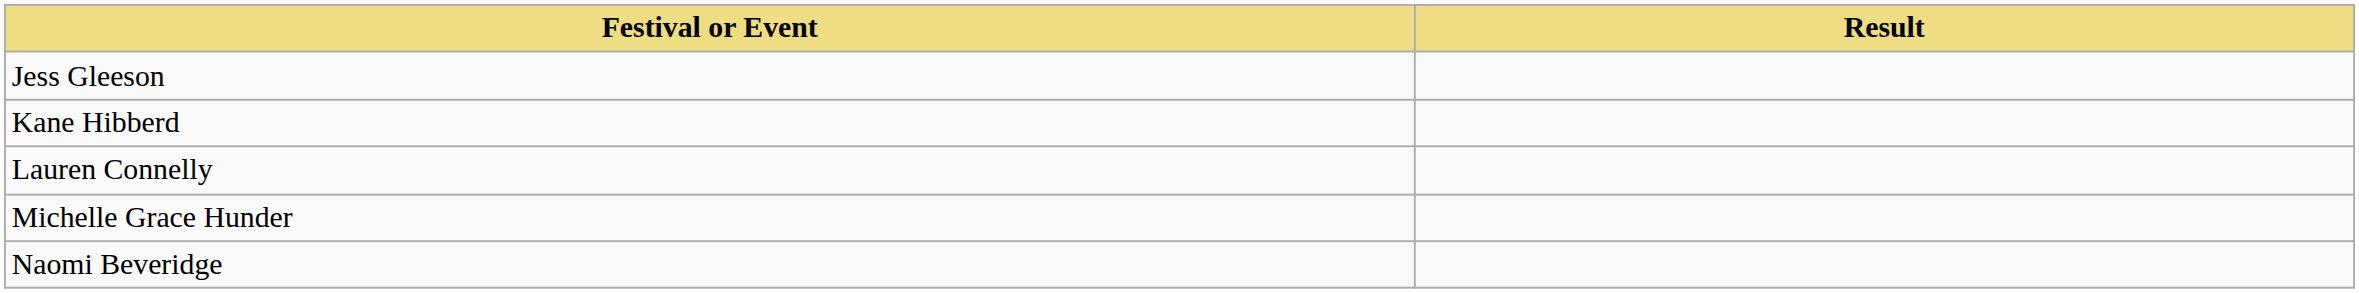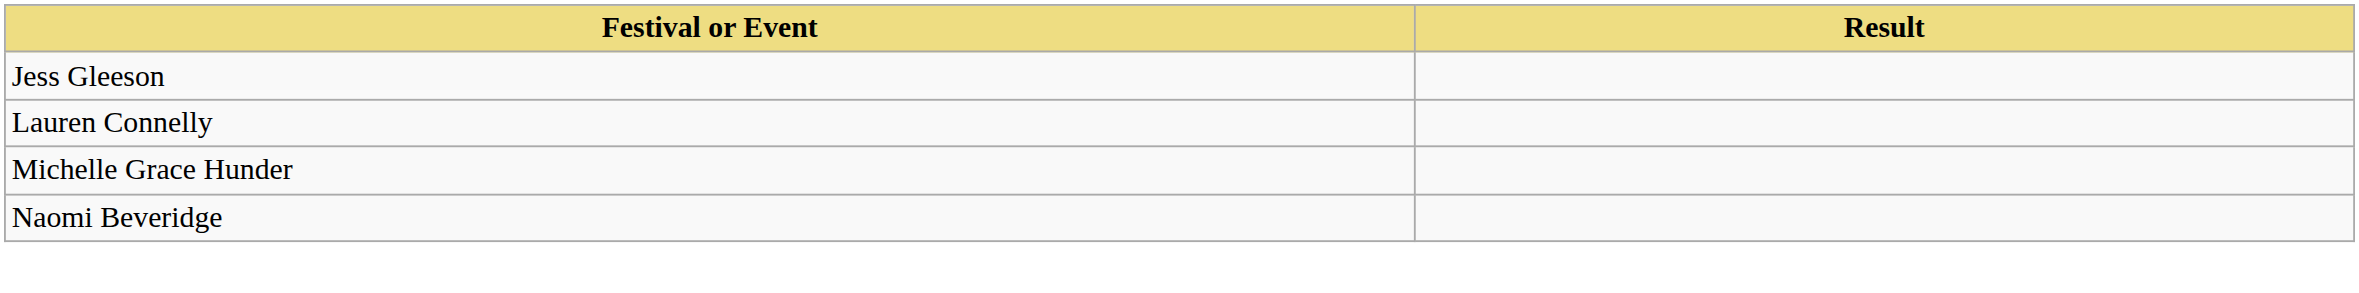- row: Kane Hibberd
